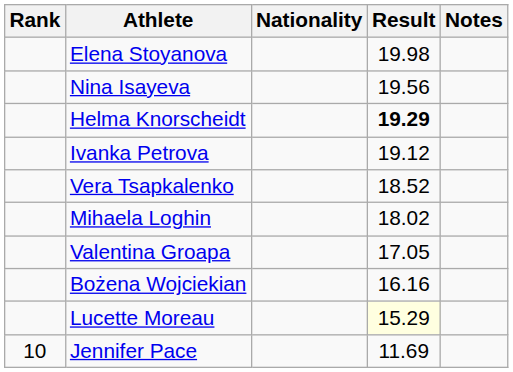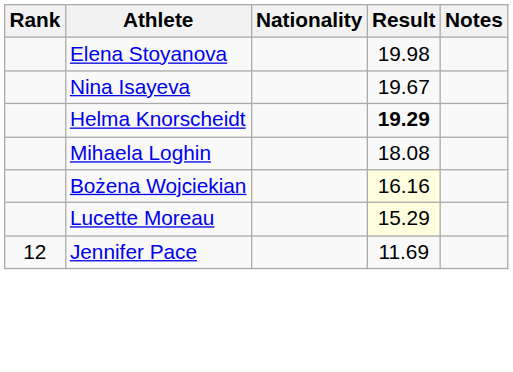Nina Isayeva | Result: 19.56 -> 19.67
- row: Ivanka Petrova | 19.12
- row: Vera Tsapkalenko | 18.52
Mihaela Loghin | Result: 18.02 -> 18.08
- row: Valentina Groapa | 17.05
Bożena Wojciekian | Result: no background -> lightyellow background
Jennifer Pace | Rank: 10 -> 12
